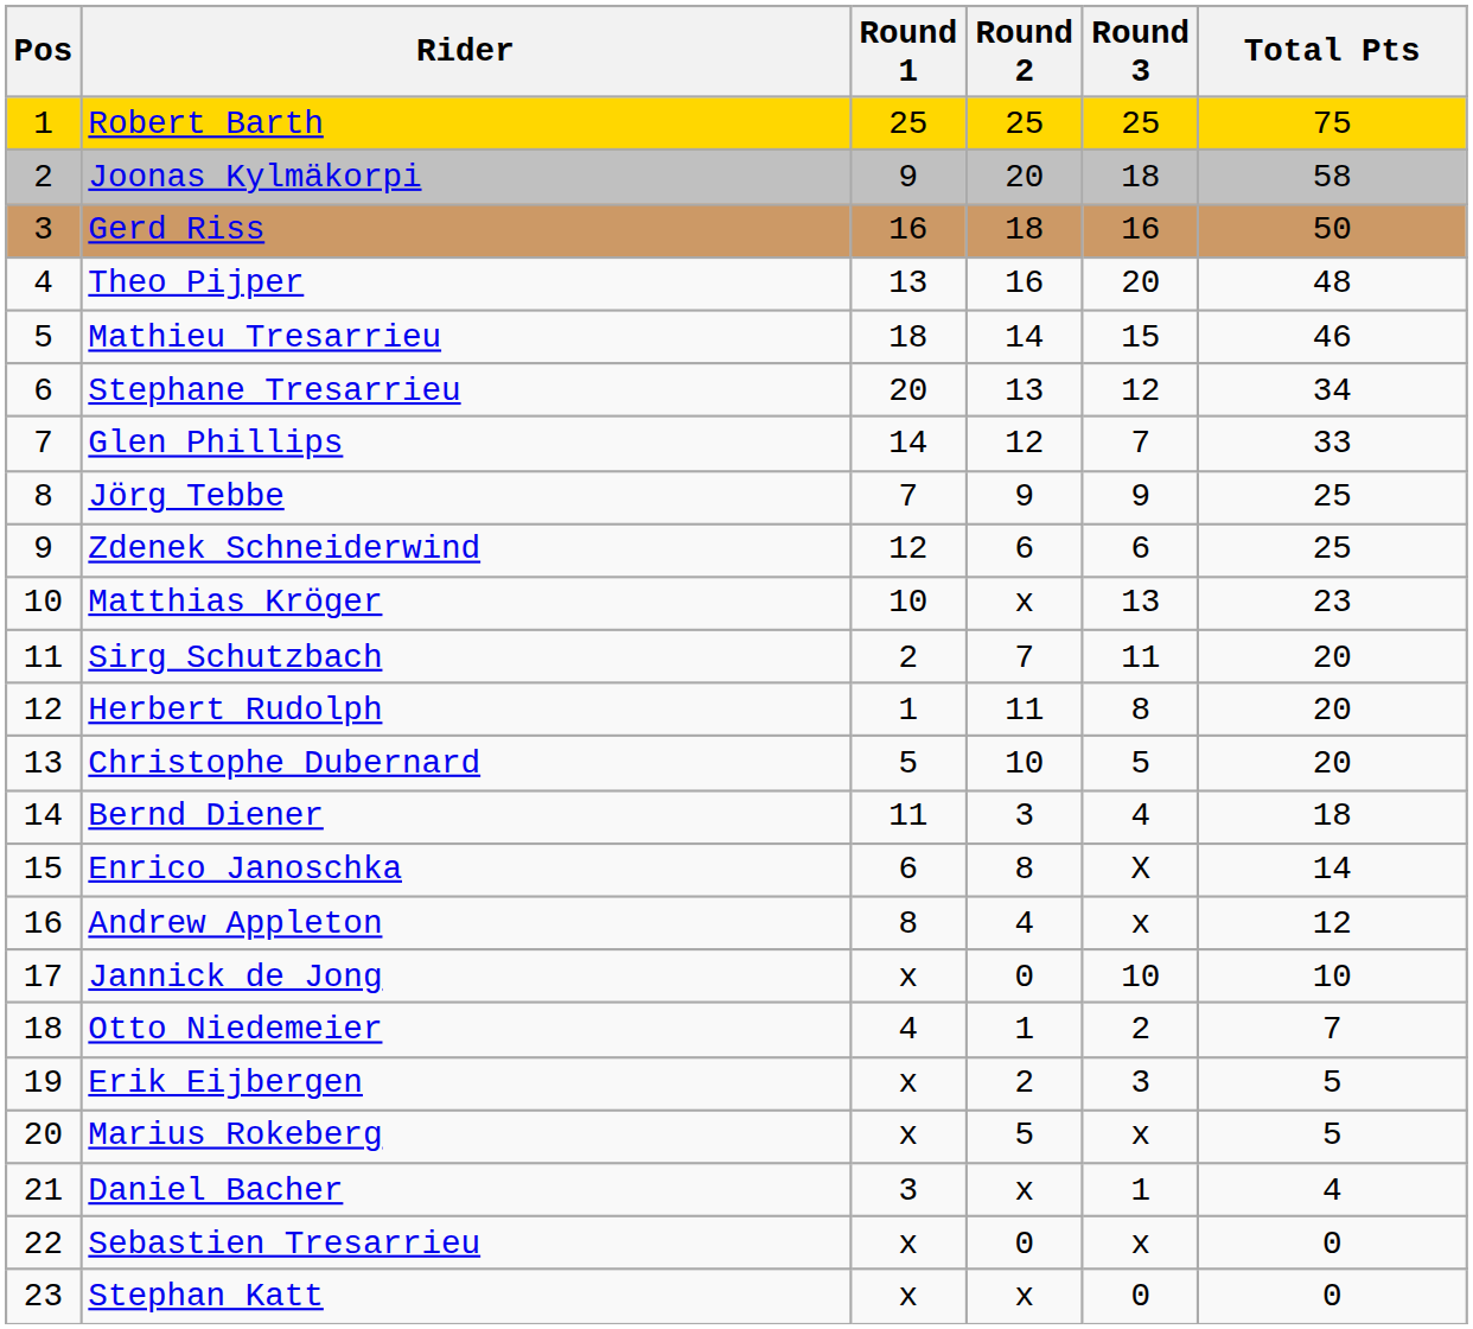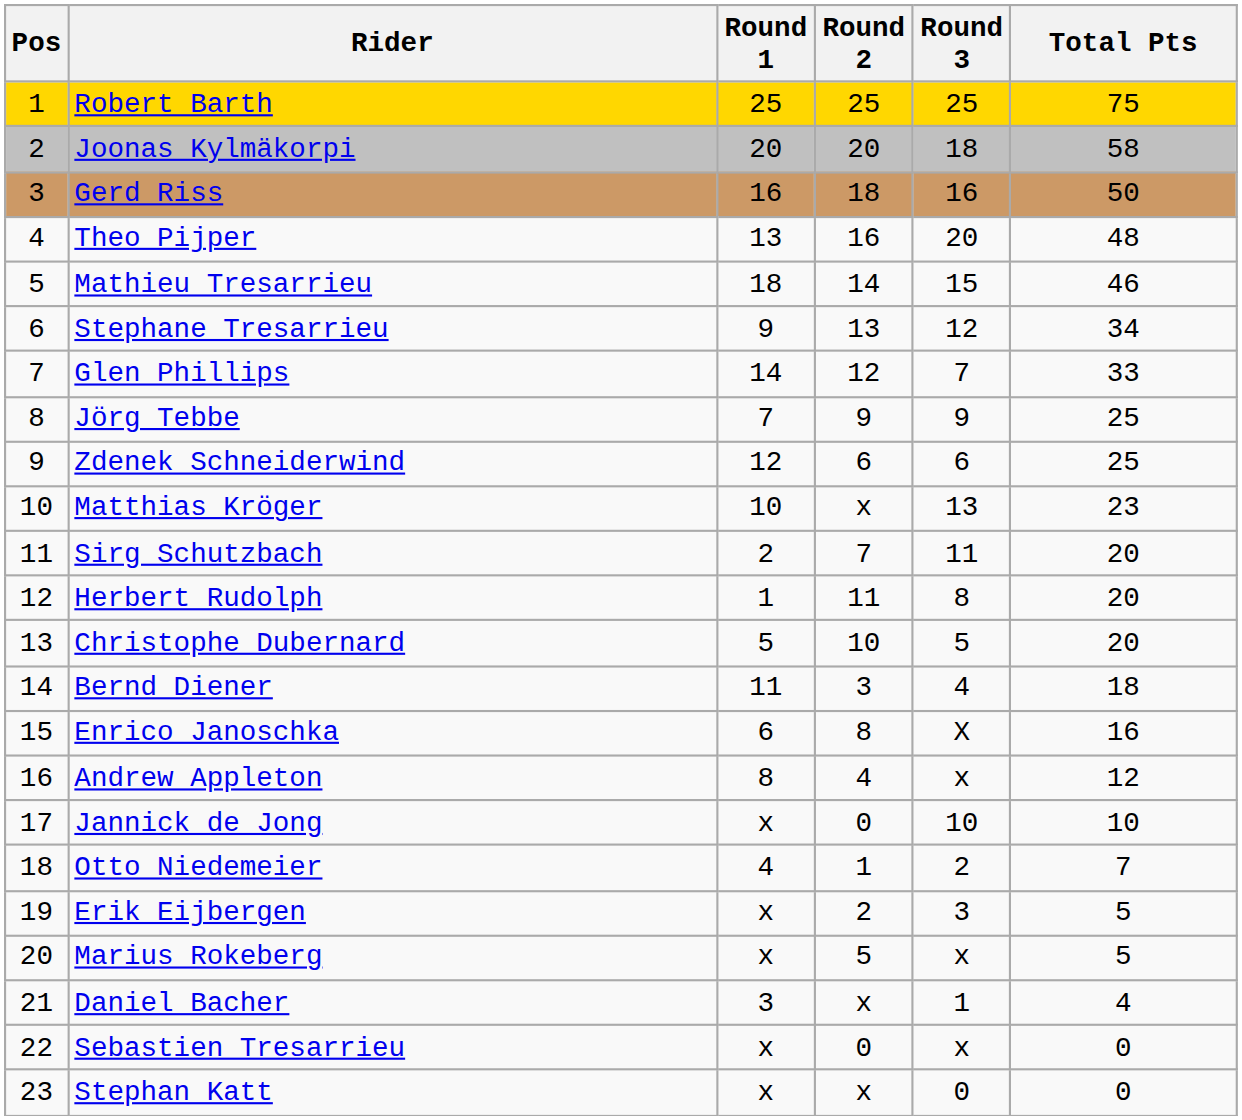Joonas Kylmäkorpi | Round 1: 9 -> 20
Stephane Tresarrieu | Round 1: 20 -> 9
Enrico Janoschka | Total Pts: 14 -> 16
